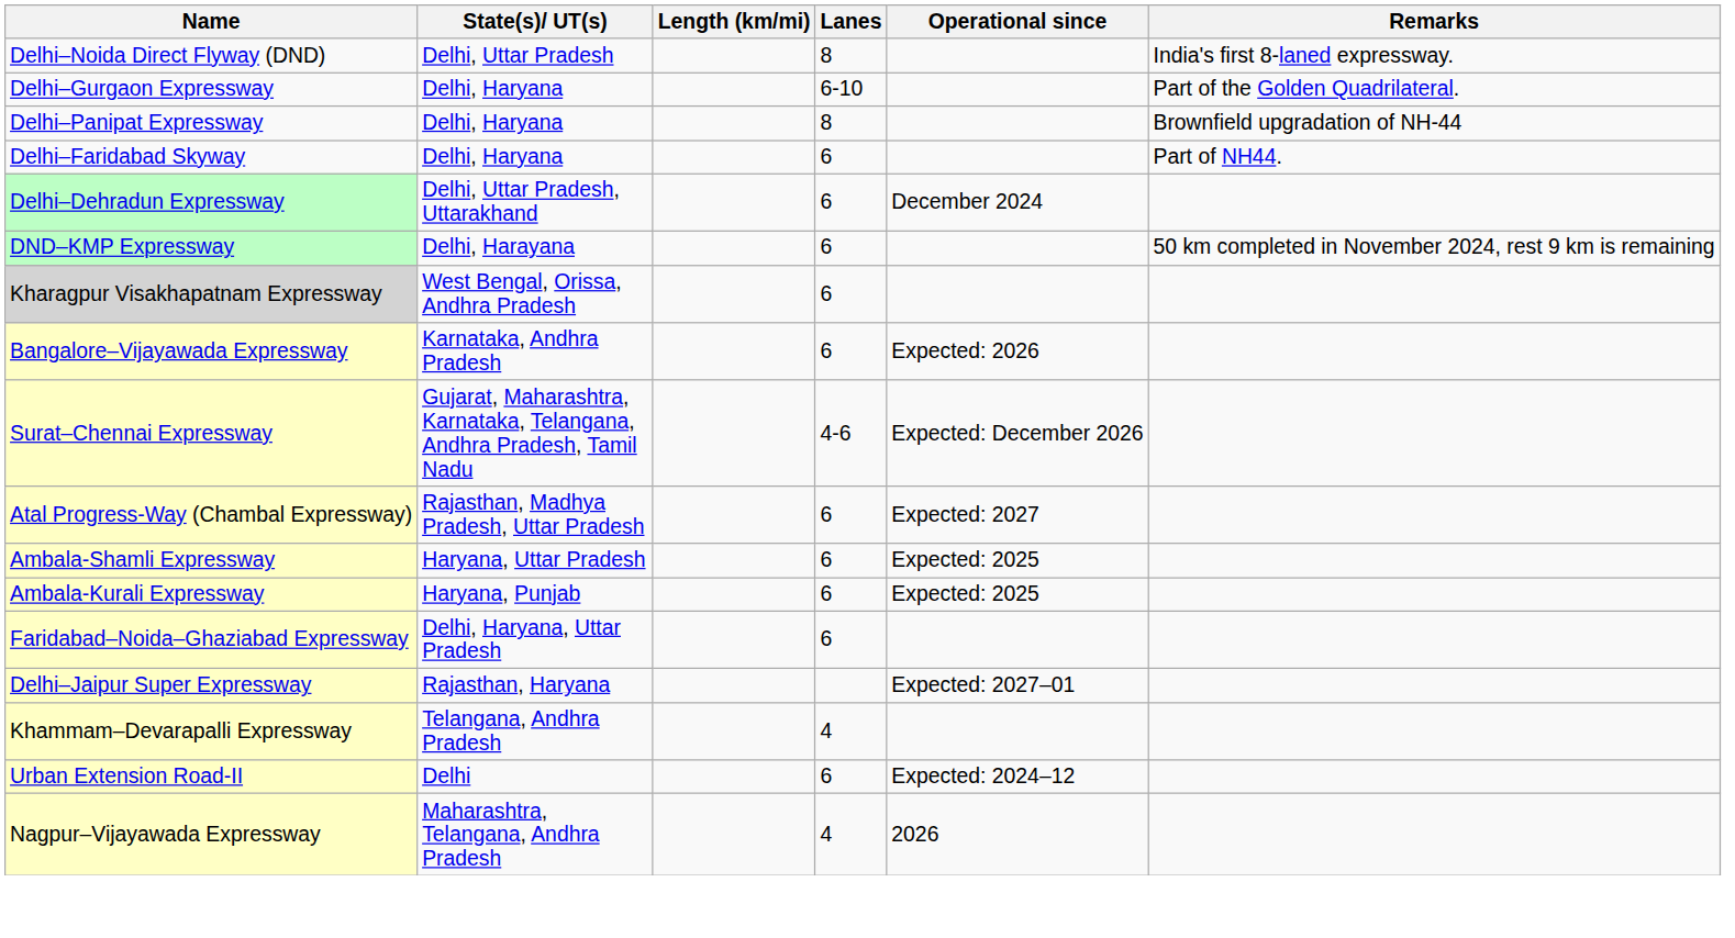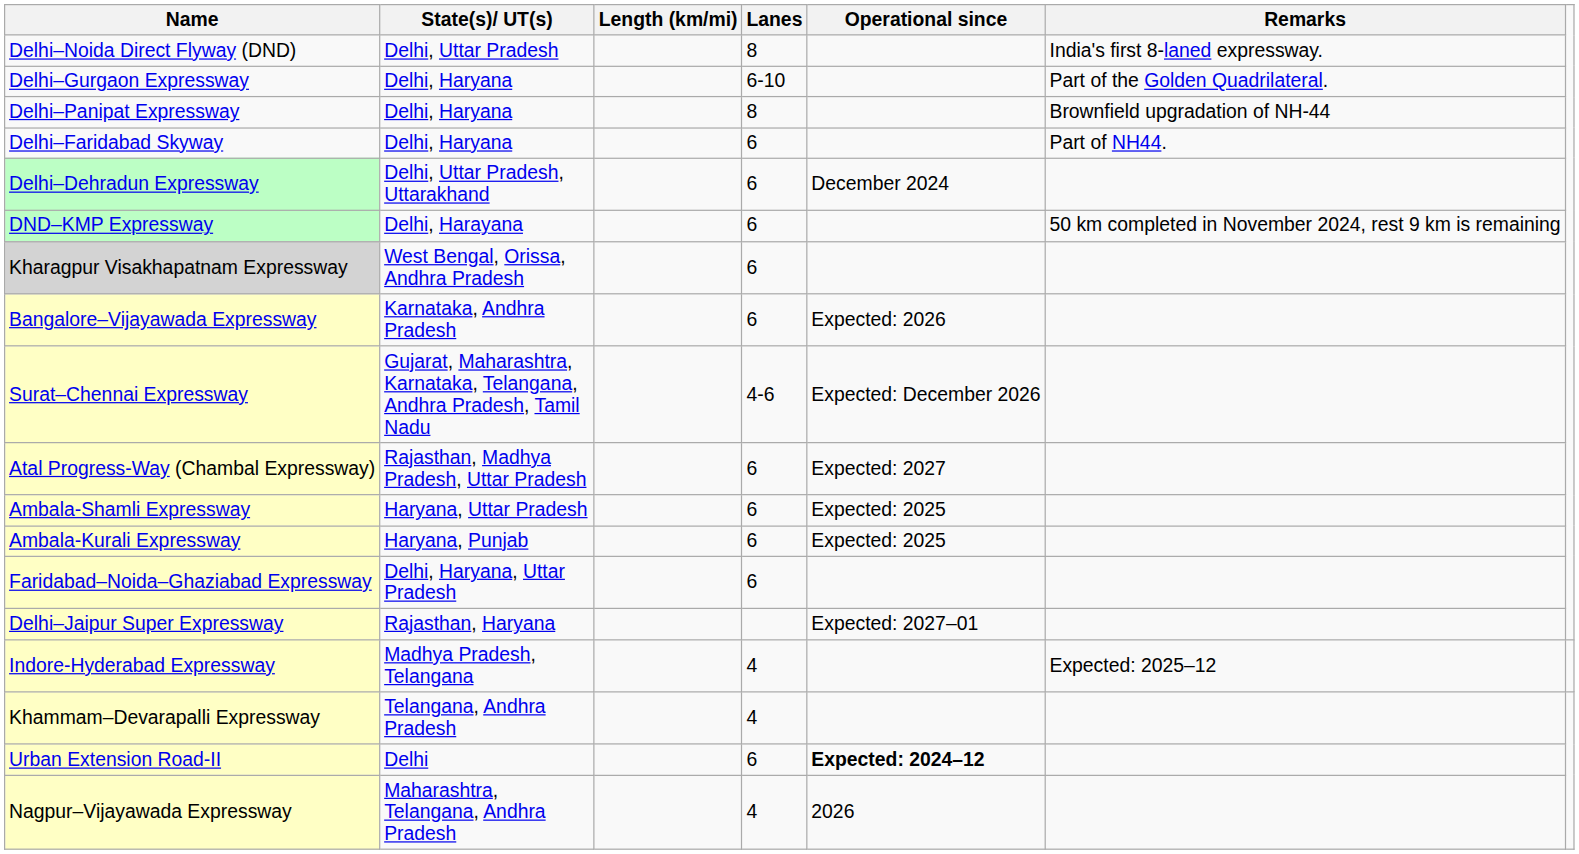+ row: Indore-Hyderabad Expressway | Madhya Pradesh, Telangana | 4 | Expected: 2025–12
Urban Extension Road-II | Operational since: normal -> bold
